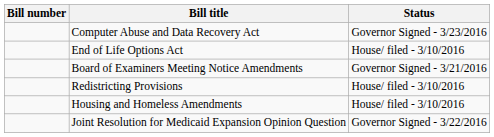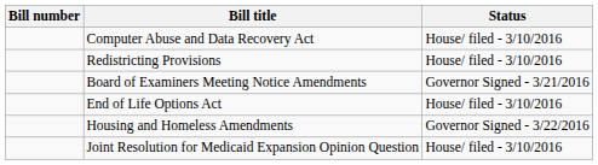Computer Abuse and Data Recovery Act | Status: Governor Signed - 3/23/2016 -> House/ filed - 3/10/2016
rows swapped: End of Life Options Act <-> Redistricting Provisions
Housing and Homeless Amendments | Status: House/ filed - 3/10/2016 -> Governor Signed - 3/22/2016
Joint Resolution for Medicaid Expansion Opinion Question | Status: Governor Signed - 3/22/2016 -> House/ filed - 3/10/2016
